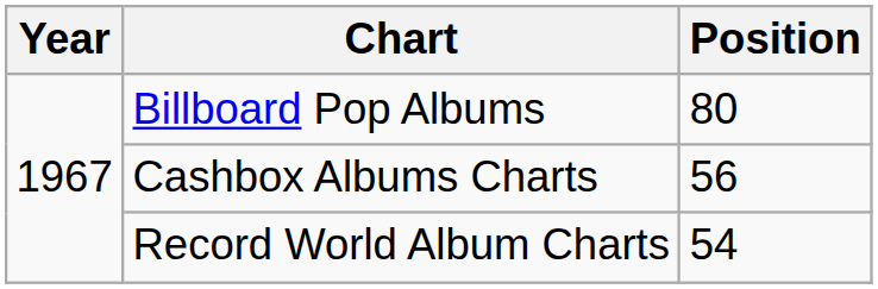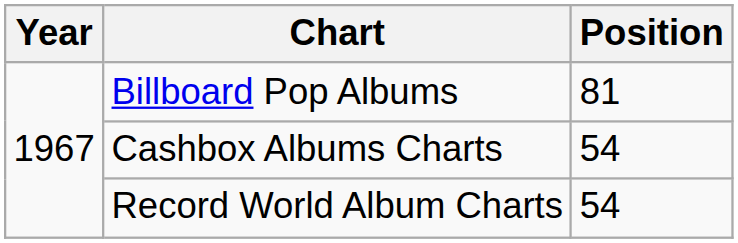Billboard Pop Albums | Position: 80 -> 81
Cashbox Albums Charts | Position: 56 -> 54
